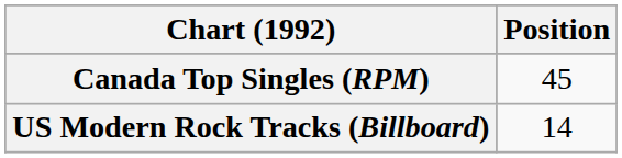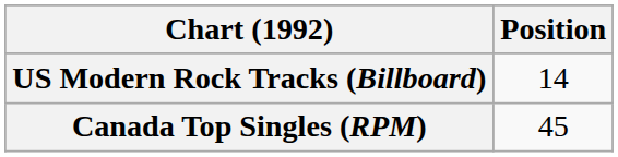rows swapped: Canada Top Singles (RPM) <-> US Modern Rock Tracks (Billboard)
